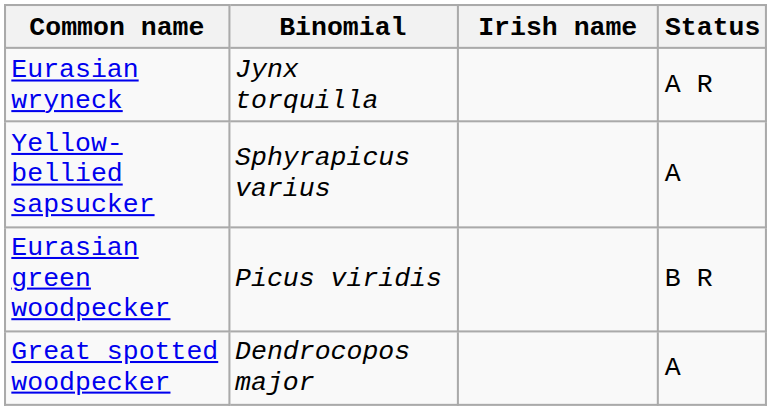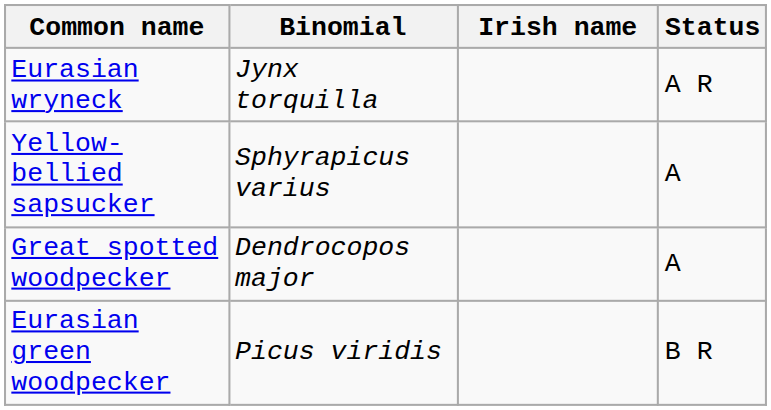rows swapped: Great spotted woodpecker <-> Eurasian green woodpecker
